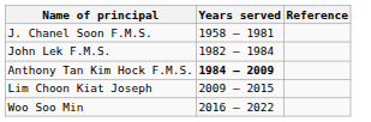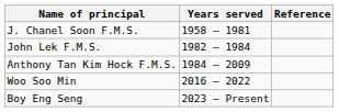Anthony Tan Kim Hock F.M.S. | Years served: bold -> normal
- row: Lim Choon Kiat Joseph | 2009 – 2015
+ row: Boy Eng Seng | 2023 – Present
